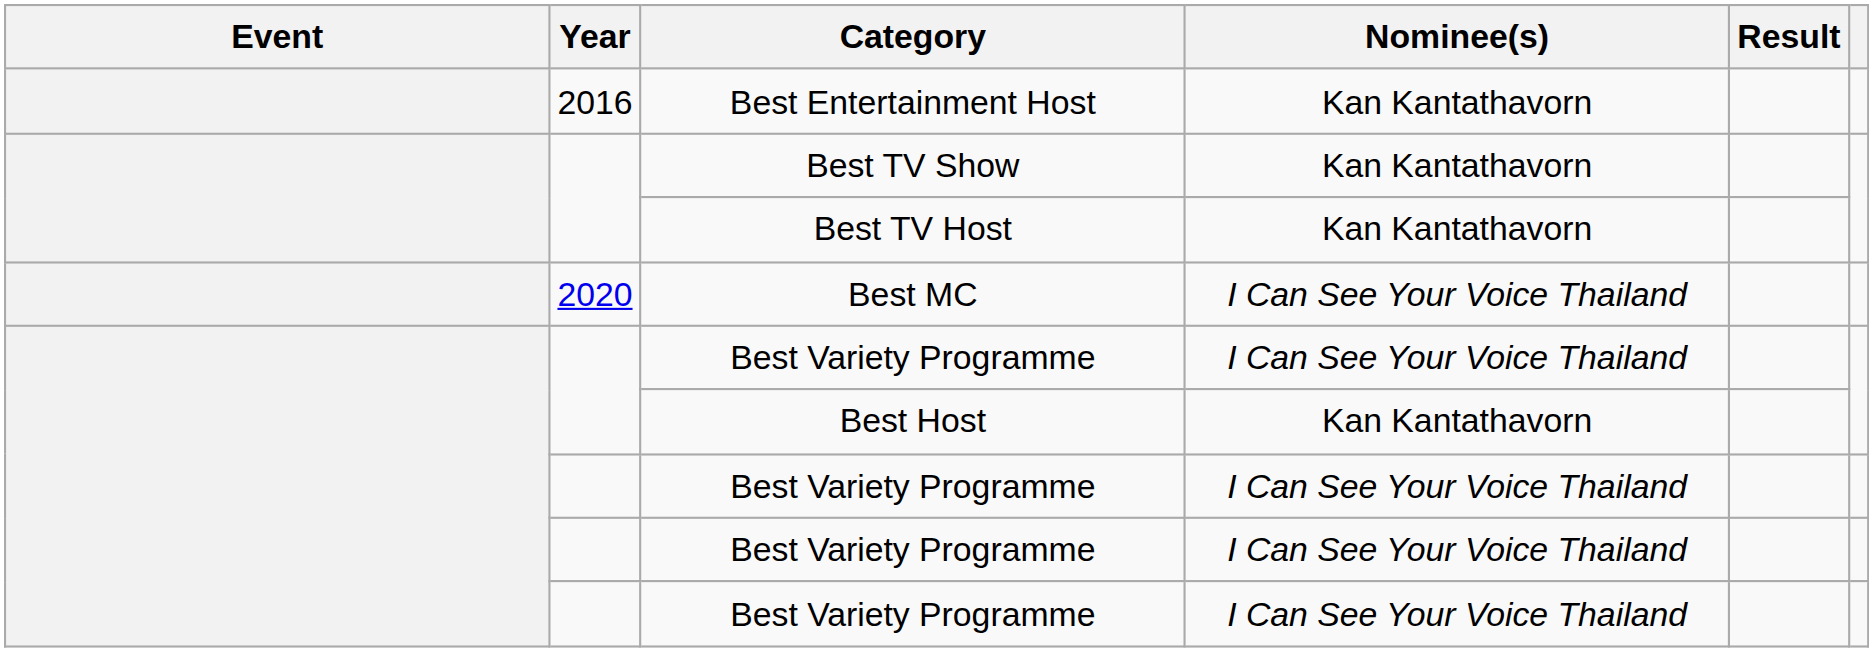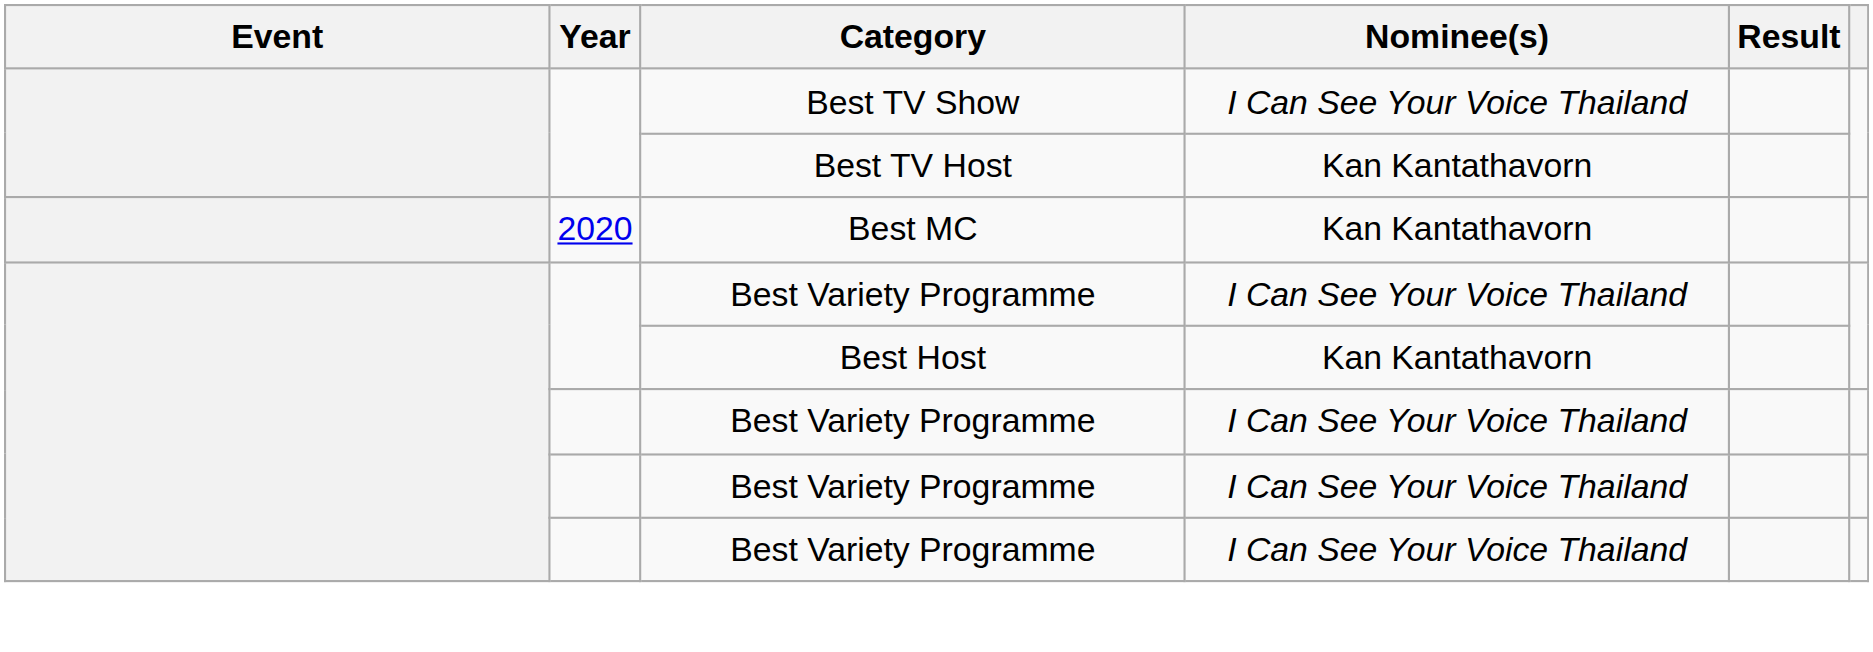- row: 2016 | Best Entertainment Host | Kan Kantathavorn
Best TV Show | Nominee(s): Kan Kantathavorn -> I Can See Your Voice Thailand
Best MC | Nominee(s): I Can See Your Voice Thailand -> Kan Kantathavorn
